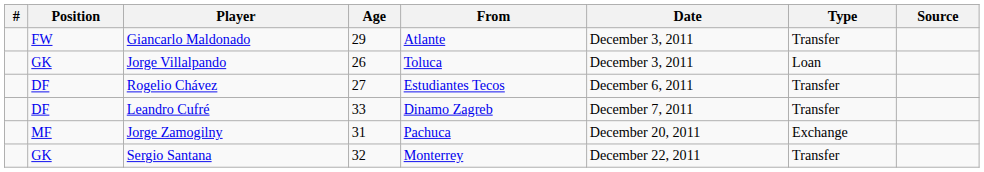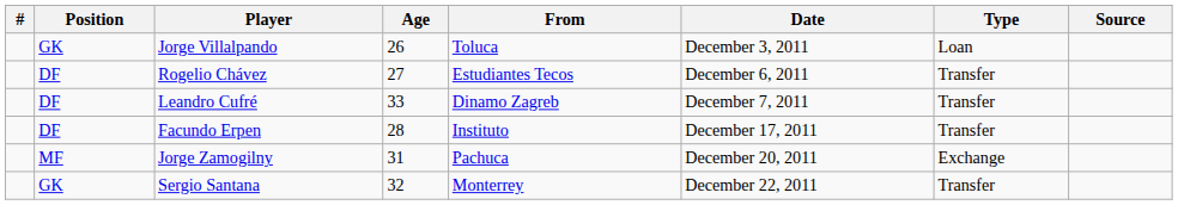- row: FW | Giancarlo Maldonado | 29 | Atlante | December 3, 2011 | Transfer
+ row: DF | Facundo Erpen | 28 | Instituto | December 17, 2011 | Transfer
